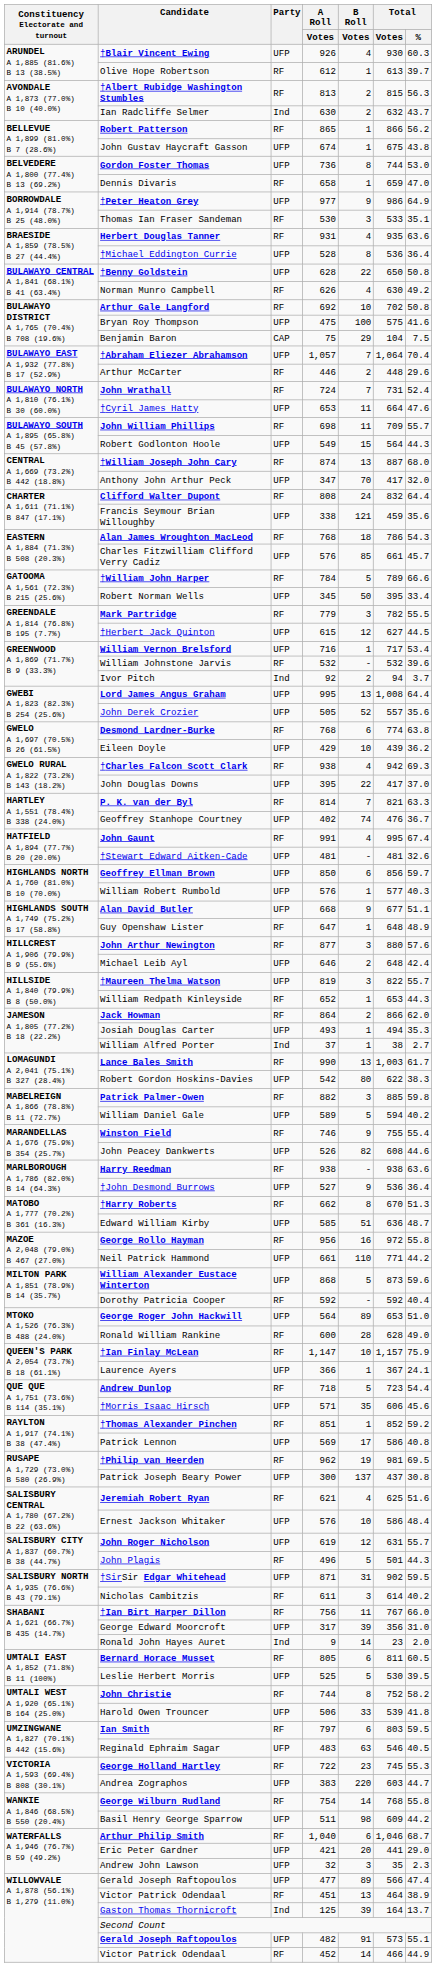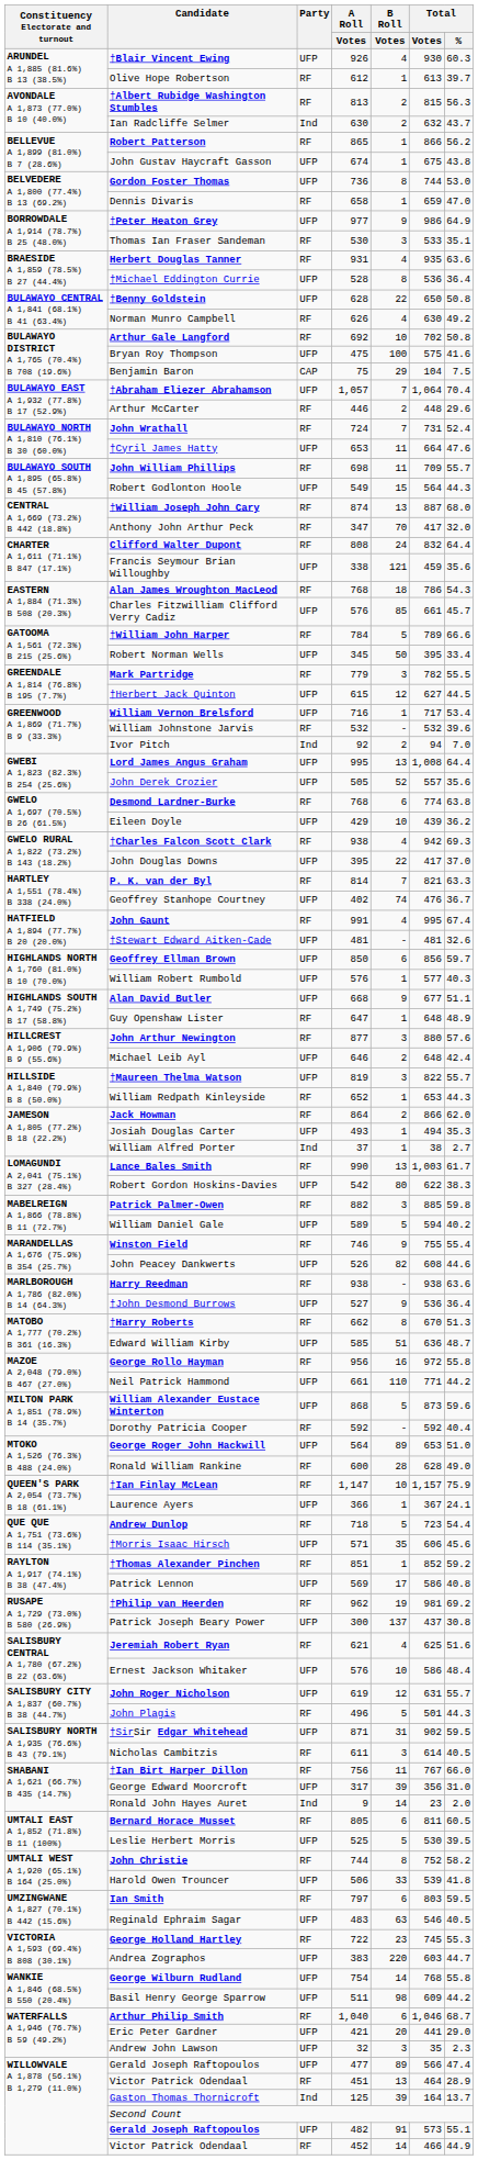Anthony John Arthur Peck | Party: UFP -> RF
Ivor Pitch | Total / %: 3.7 -> 7.0
†Philip van Heerden | Total / %: 69.5 -> 69.2
Nicholas Cambitzis | Total / %: 40.2 -> 40.5
George Wilburn Rudland | Party: RF -> UFP
Victor Patrick Odendaal / 451 | Total / %: 38.9 -> 28.9
